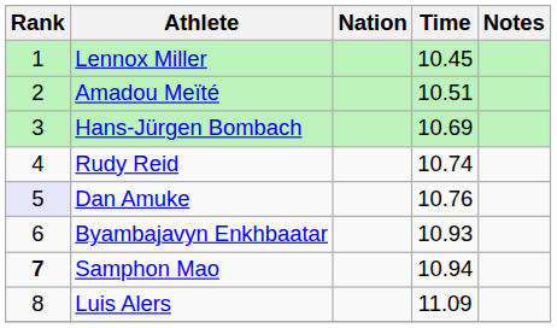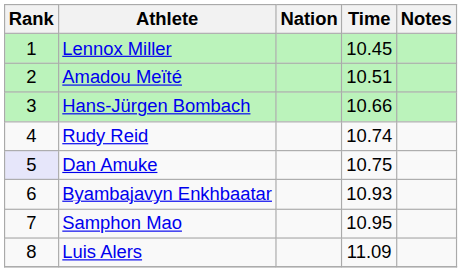Hans-Jürgen Bombach | Time: 10.69 -> 10.66
Dan Amuke | Time: 10.76 -> 10.75
Samphon Mao | Rank: bold -> normal
Samphon Mao | Time: 10.94 -> 10.95
